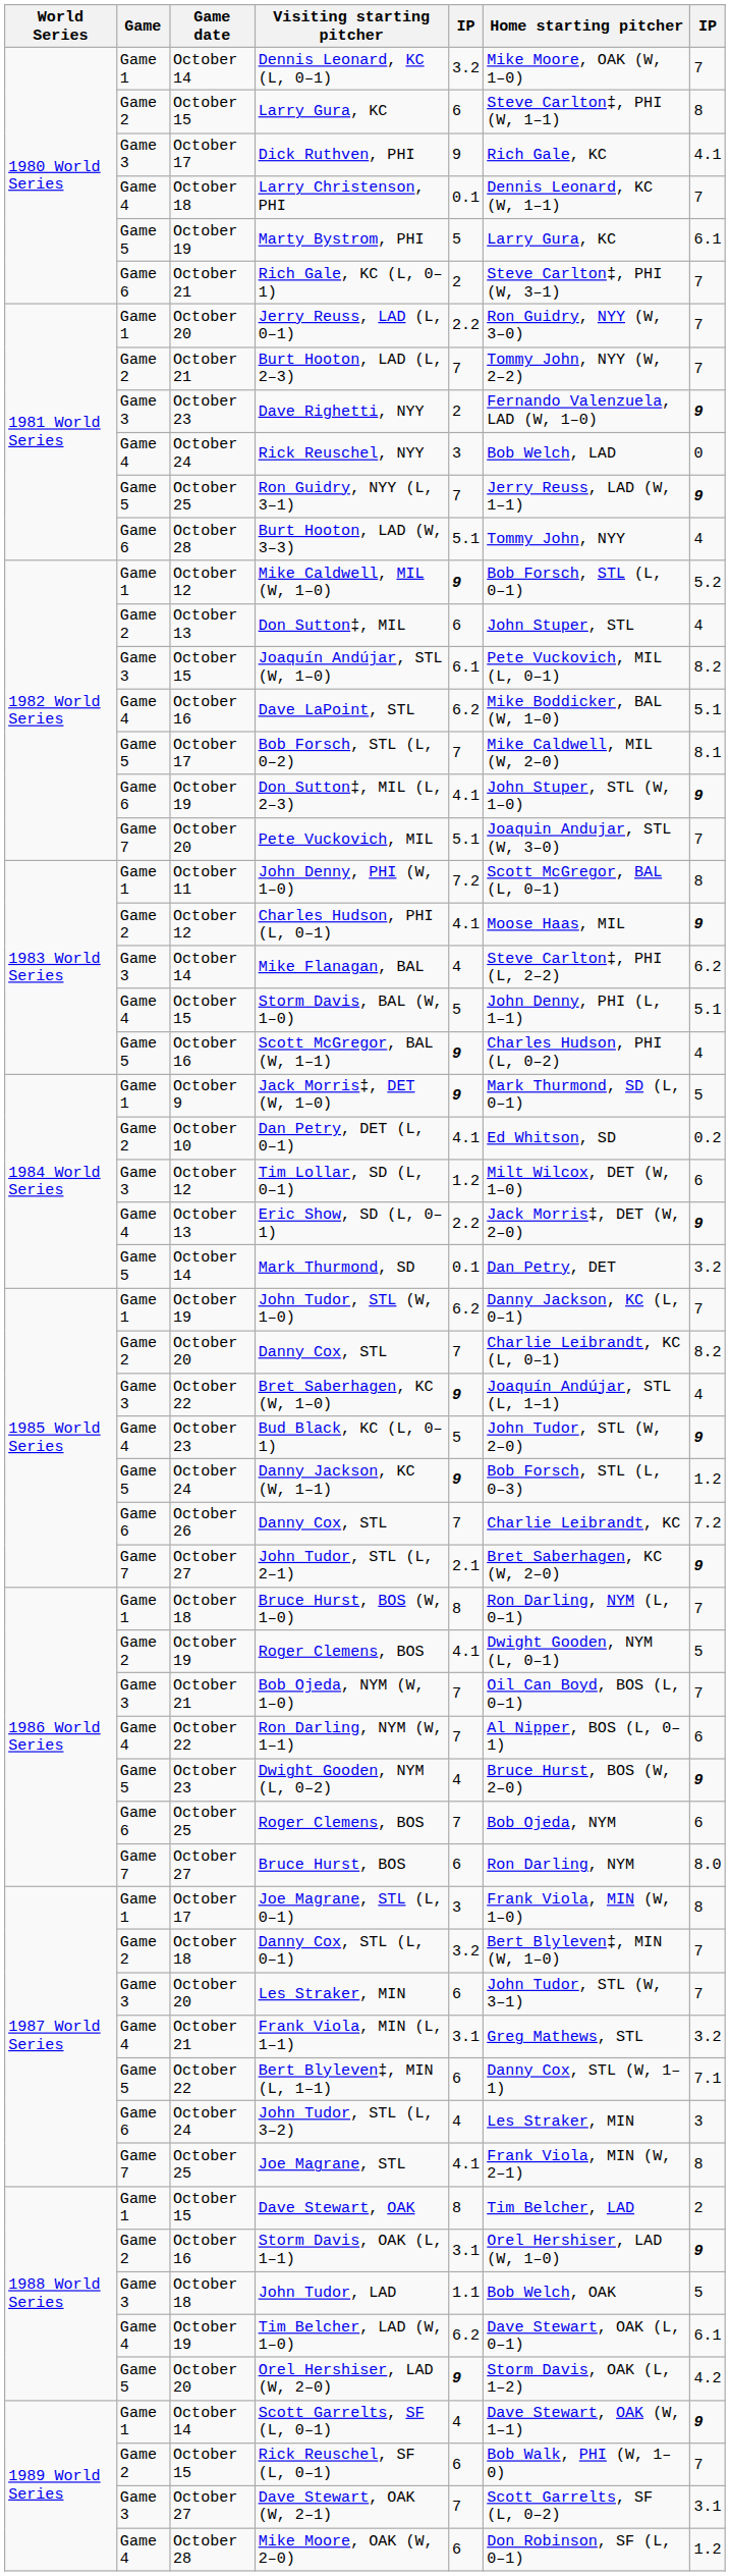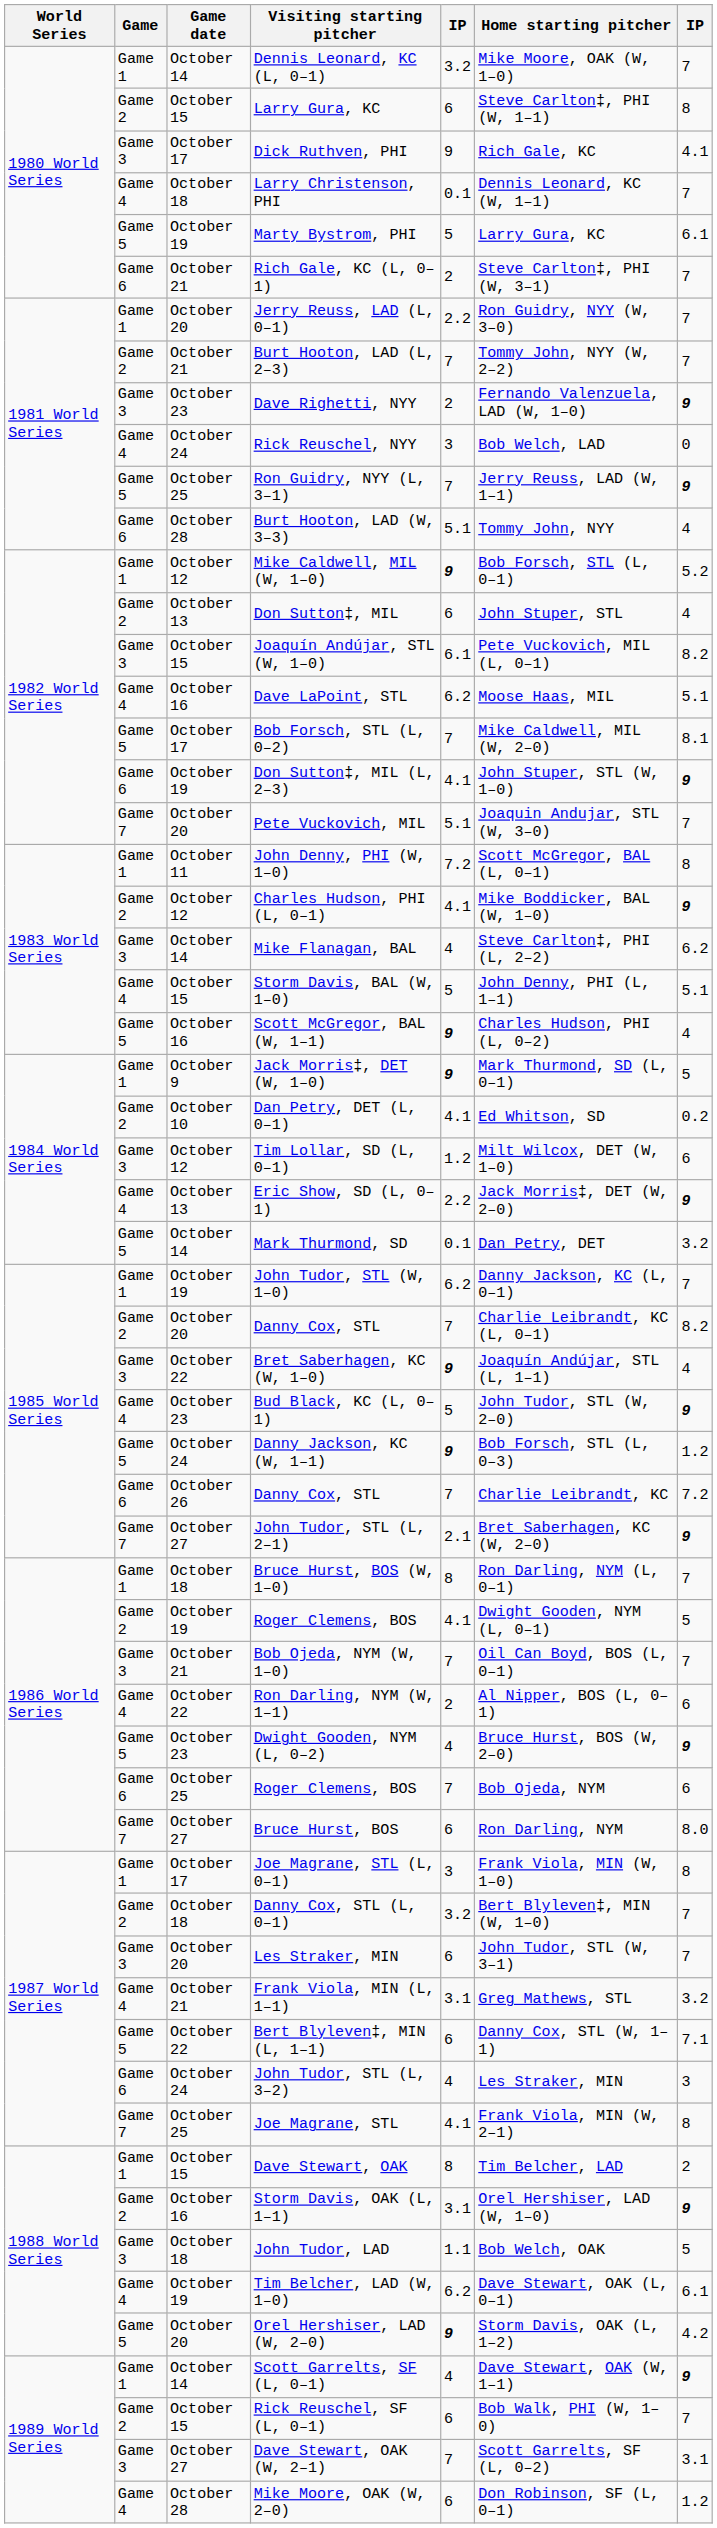Dave LaPoint, STL | Home starting pitcher: Mike Boddicker, BAL (W, 1–0) -> Moose Haas, MIL
Charles Hudson, PHI (L, 0–1) | Home starting pitcher: Moose Haas, MIL -> Mike Boddicker, BAL (W, 1–0)
Ron Darling, NYM (W, 1–1) | column 5: 7 -> 2
